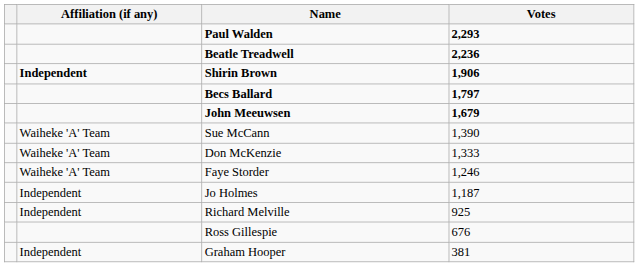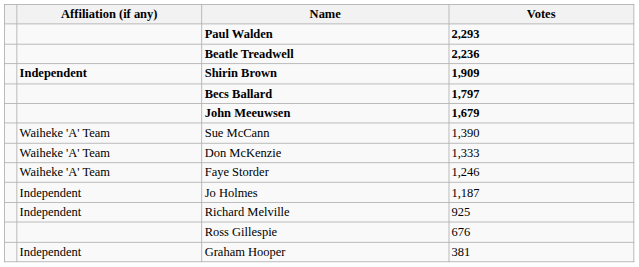Shirin Brown | Votes: 1,906 -> 1,909
